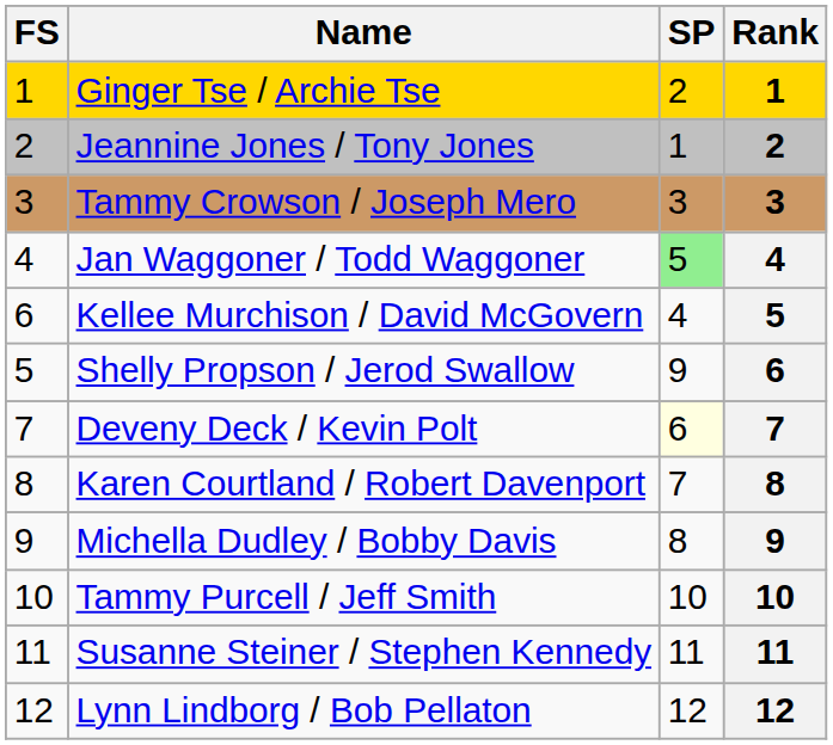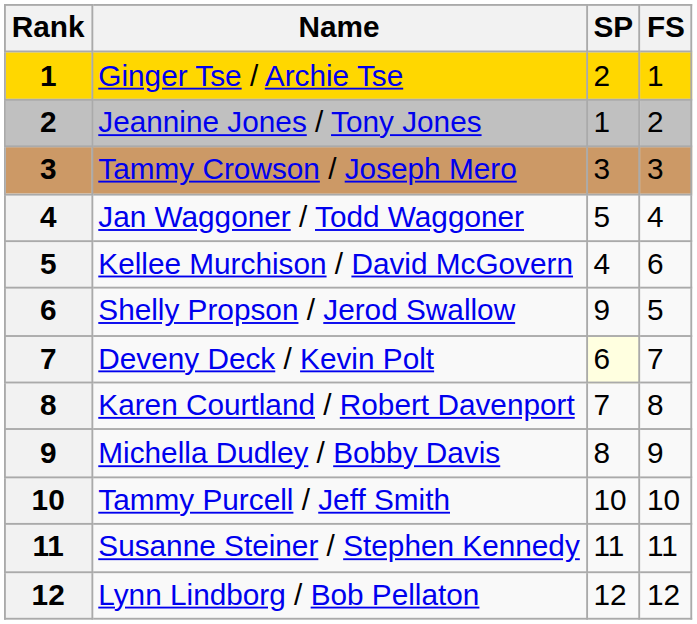columns swapped: Rank <-> FS
Jan Waggoner / Todd Waggoner | SP: lightgreen background -> no background
